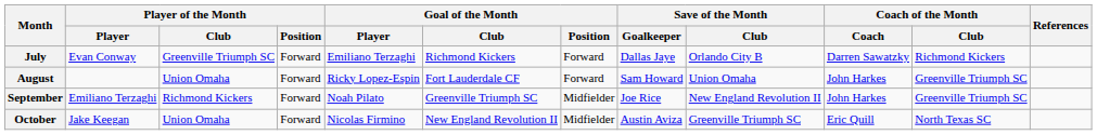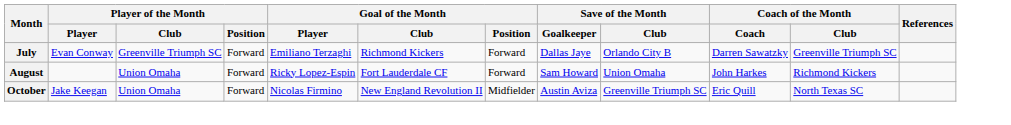July | Coach of the Month / Club: Richmond Kickers -> Greenville Triumph SC
August | Coach of the Month / Club: Greenville Triumph SC -> Richmond Kickers
- row: September | Emiliano Terzaghi | Richmond Kickers | Forward | Noah Pilato | Greenville Triumph SC | Midfielder | Joe Rice | New England Revolution II | John Harkes | Greenville Triumph SC
